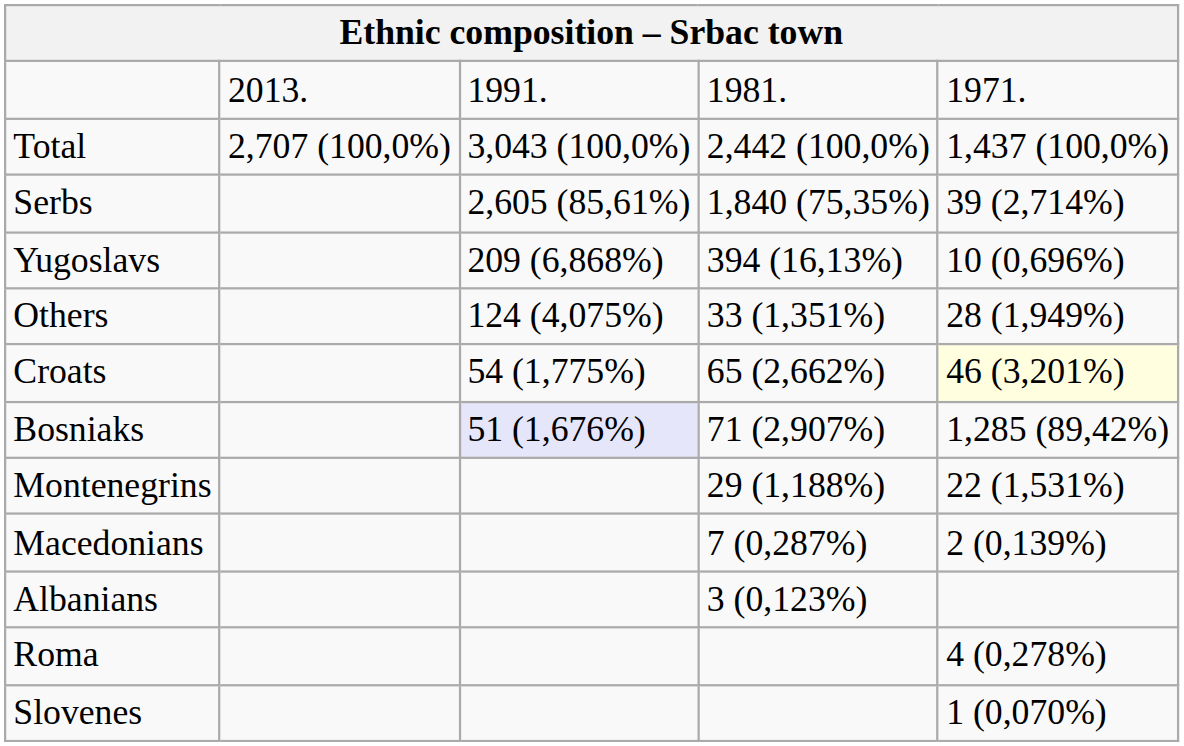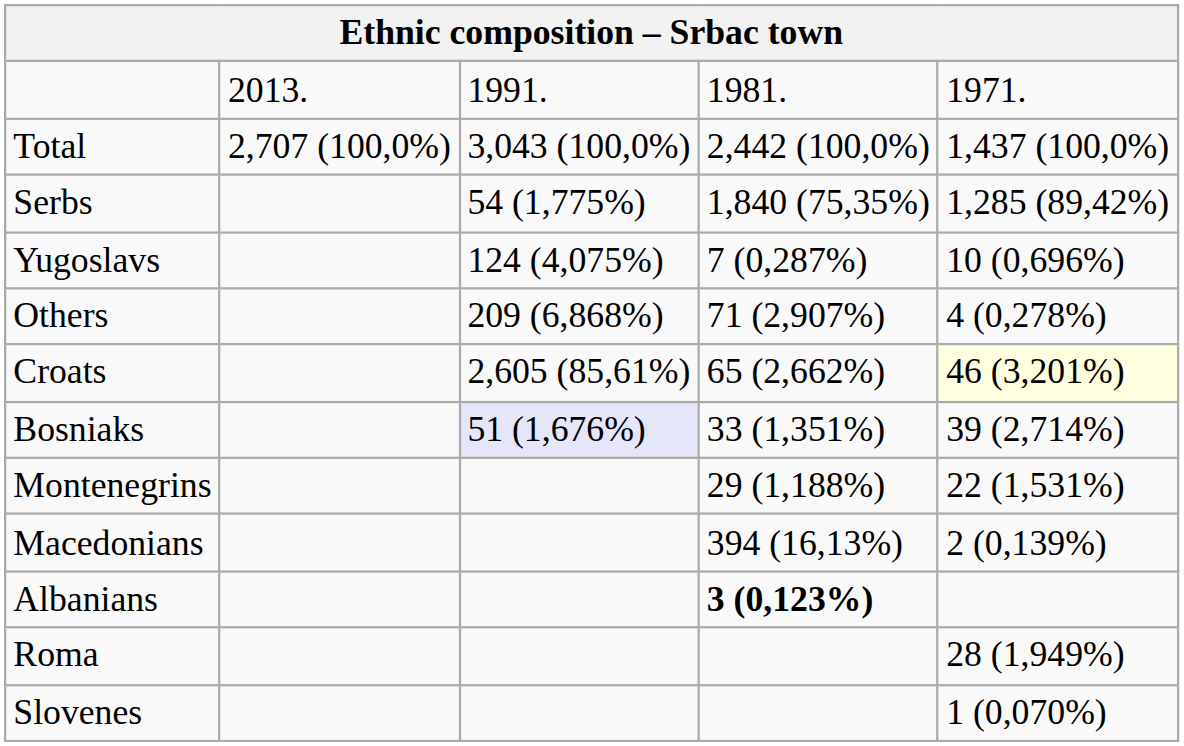Serbs | column 3: 2,605 (85,61%) -> 54 (1,775%)
Serbs | column 5: 39 (2,714%) -> 1,285 (89,42%)
Yugoslavs | column 3: 209 (6,868%) -> 124 (4,075%)
Yugoslavs | column 4: 394 (16,13%) -> 7 (0,287%)
Others | column 3: 124 (4,075%) -> 209 (6,868%)
Others | column 4: 33 (1,351%) -> 71 (2,907%)
Others | column 5: 28 (1,949%) -> 4 (0,278%)
Croats | column 3: 54 (1,775%) -> 2,605 (85,61%)
Bosniaks | column 4: 71 (2,907%) -> 33 (1,351%)
Bosniaks | column 5: 1,285 (89,42%) -> 39 (2,714%)
Macedonians | column 4: 7 (0,287%) -> 394 (16,13%)
Albanians | column 4: normal -> bold
Roma | column 5: 4 (0,278%) -> 28 (1,949%)
